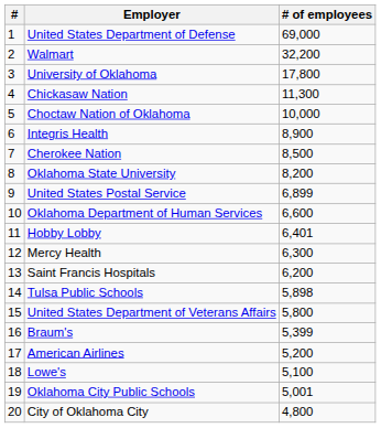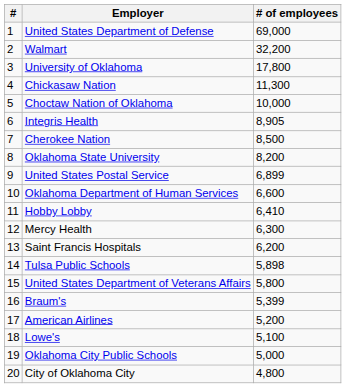Integris Health | # of employees: 8,900 -> 8,905
Hobby Lobby | # of employees: 6,401 -> 6,410
Oklahoma City Public Schools | # of employees: 5,001 -> 5,000
